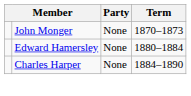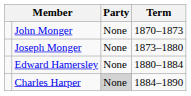+ row: Joseph Monger | None | 1873–1880
Charles Harper | Party: no background -> lightgrey background
